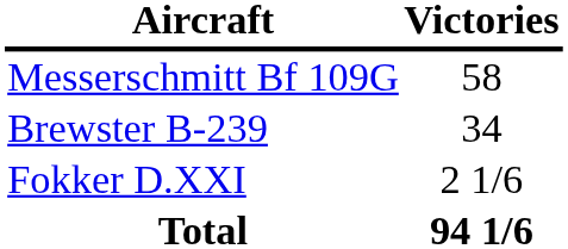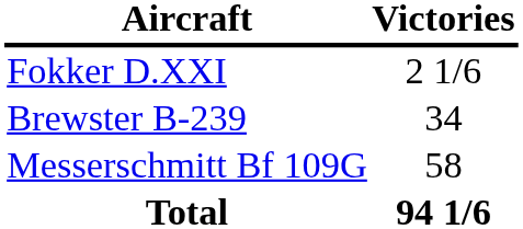rows swapped: Fokker D.XXI <-> Messerschmitt Bf 109G
